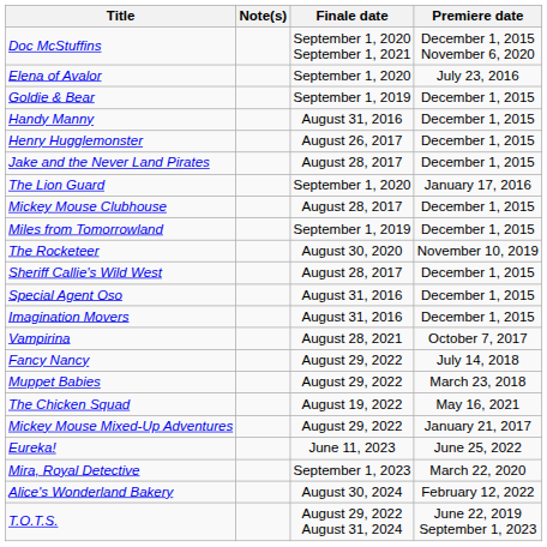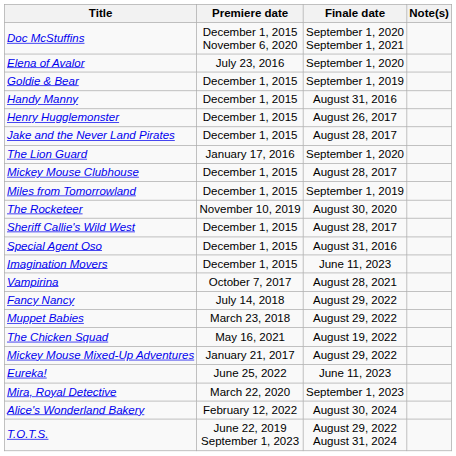columns swapped: Premiere date <-> Note(s)
Imagination Movers | Finale date: August 31, 2016 -> June 11, 2023
